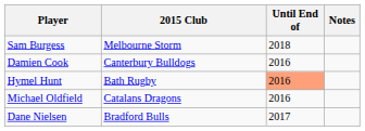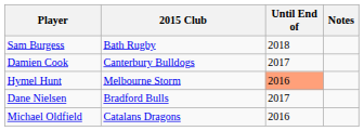Sam Burgess | 2015 Club: Melbourne Storm -> Bath Rugby
Damien Cook | Until End of: 2016 -> 2017
Hymel Hunt | 2015 Club: Bath Rugby -> Melbourne Storm
rows swapped: Dane Nielsen <-> Michael Oldfield
